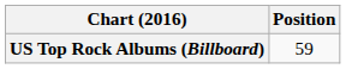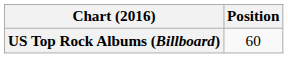US Top Rock Albums (Billboard) | Position: 59 -> 60
